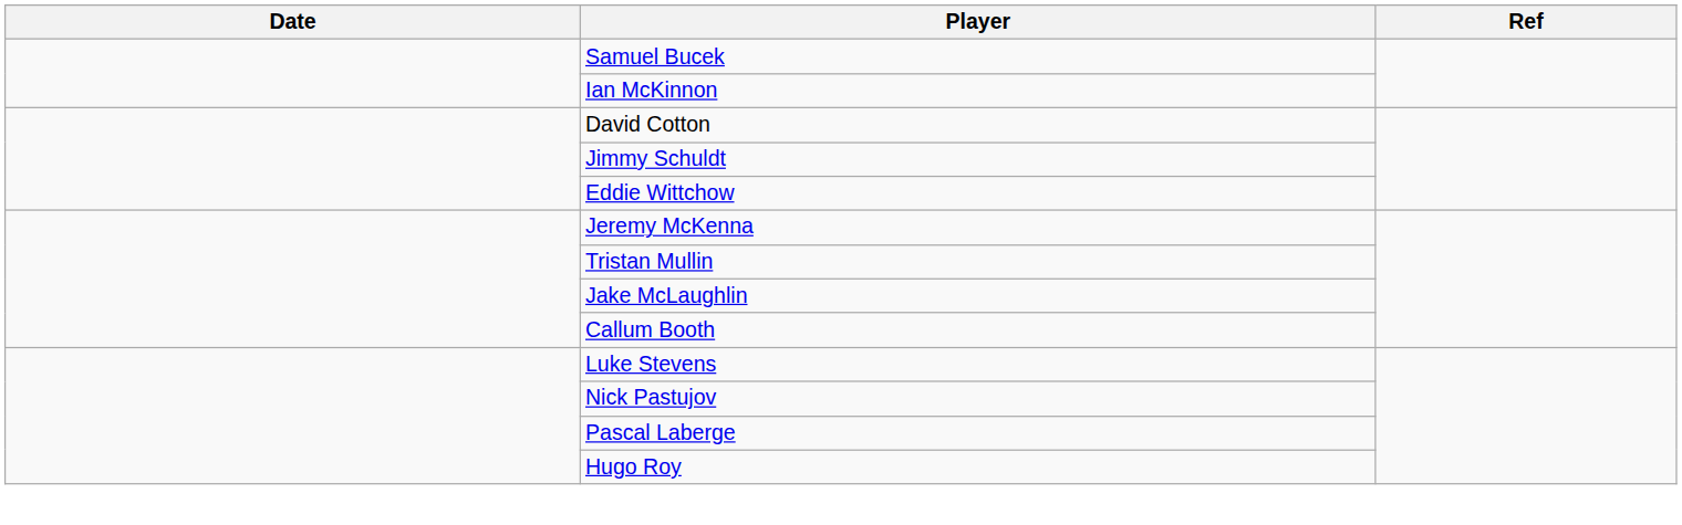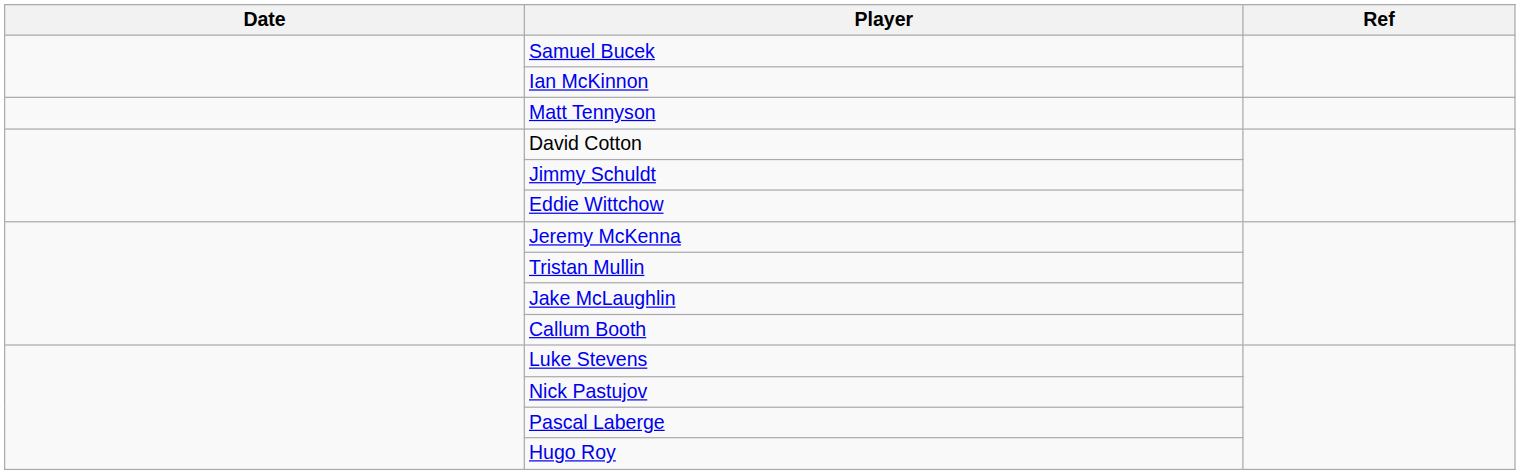+ row: Matt Tennyson
